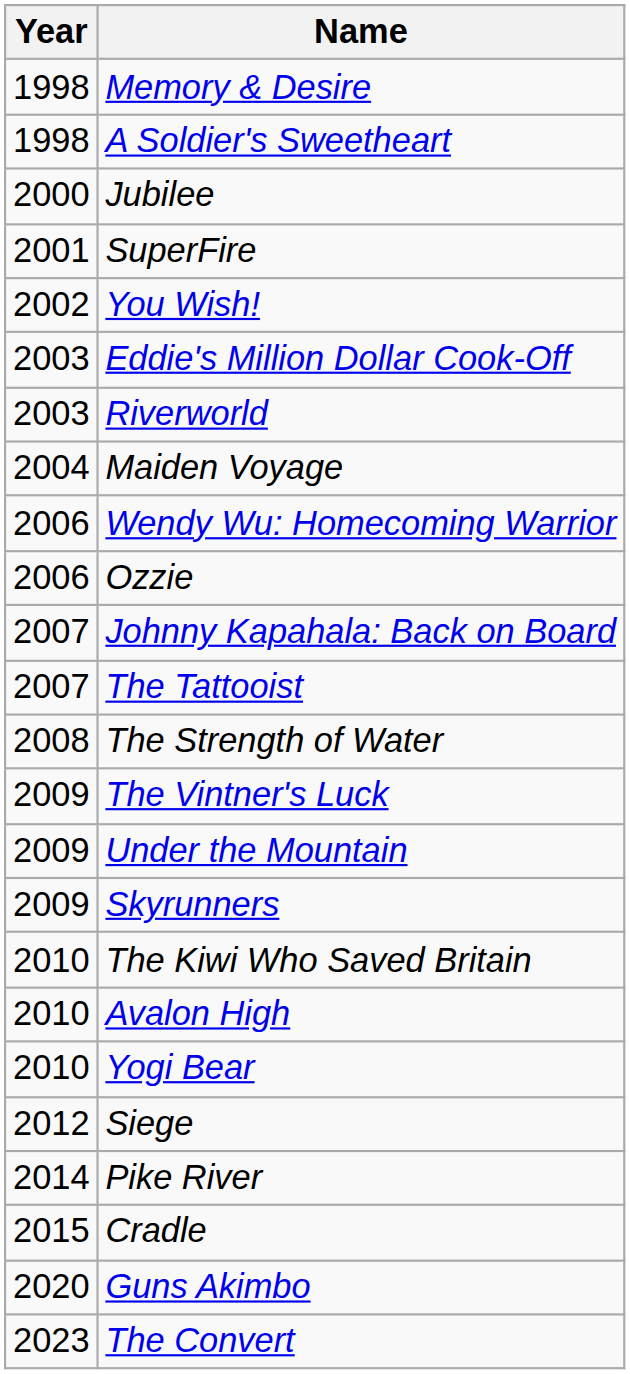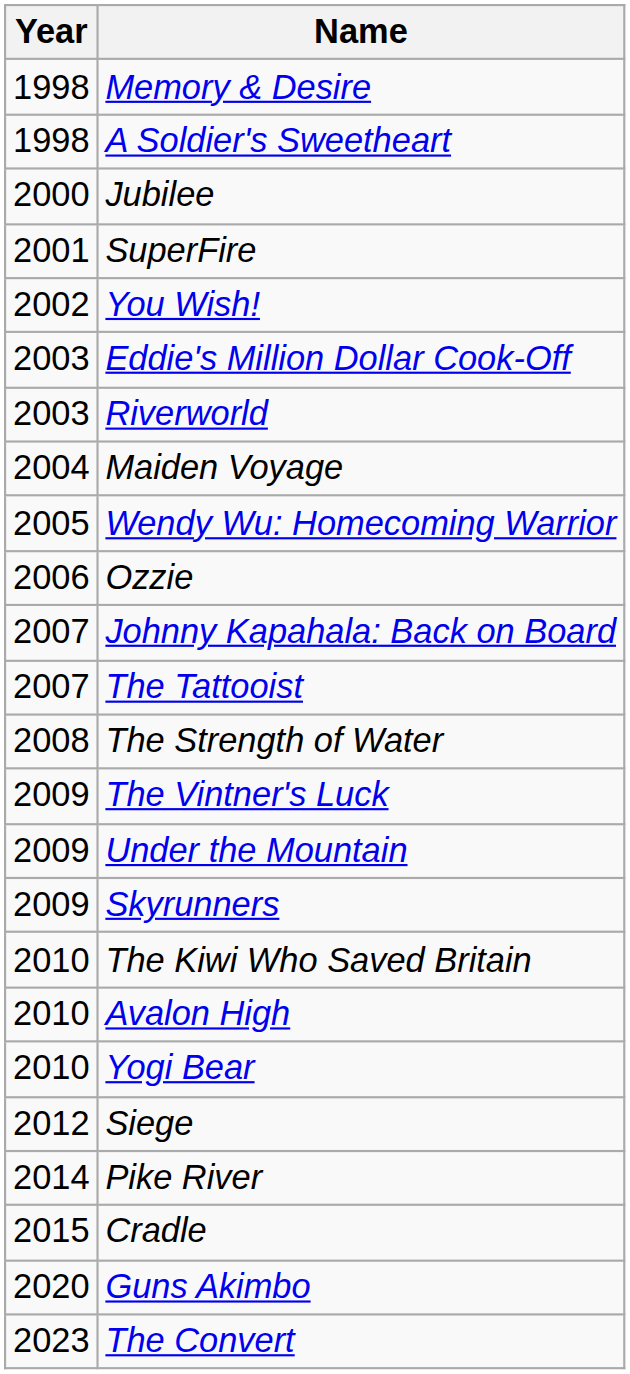Wendy Wu: Homecoming Warrior | Year: 2006 -> 2005
